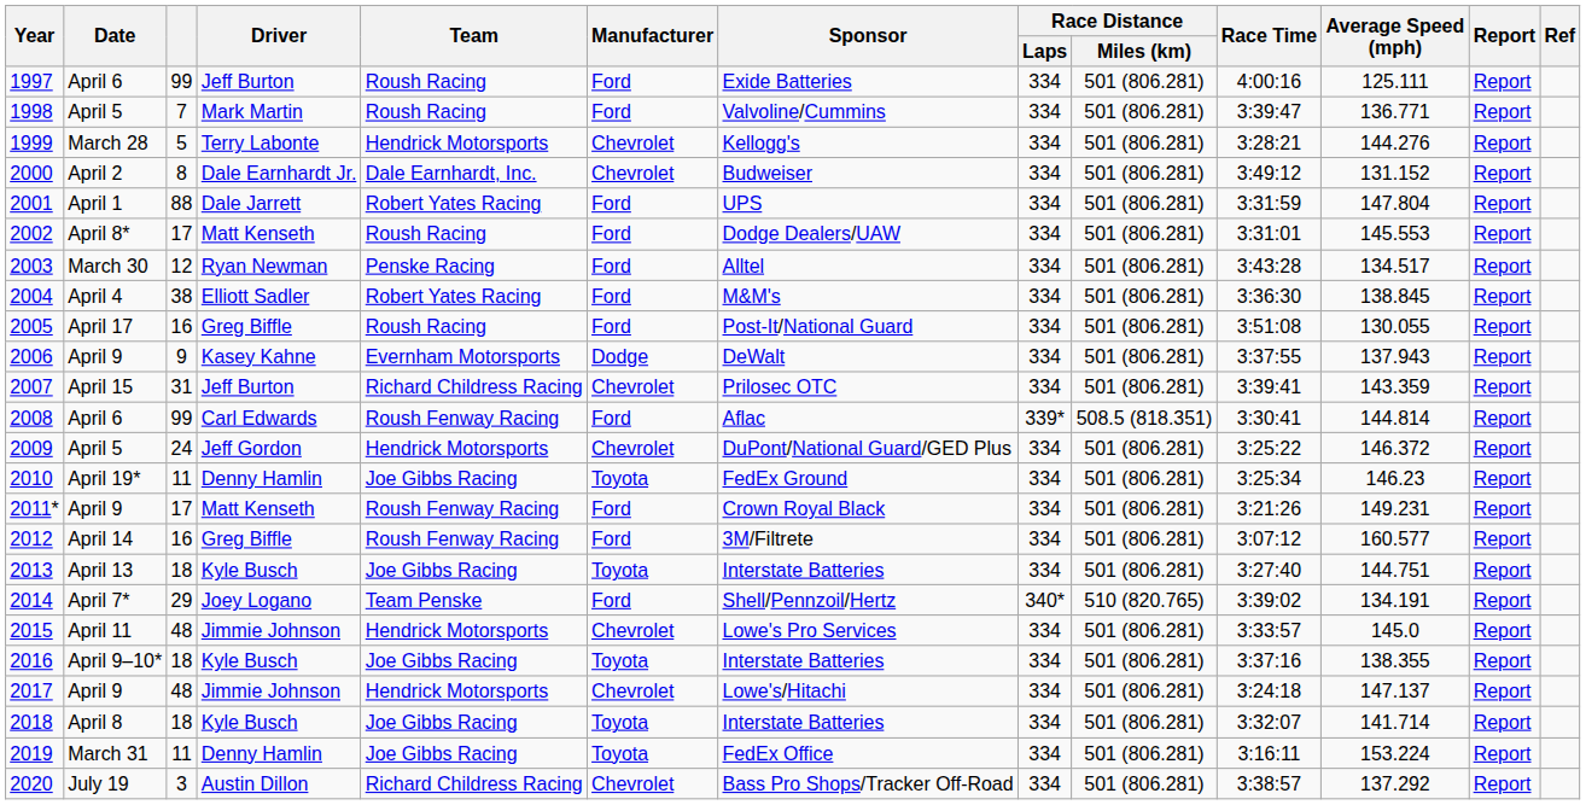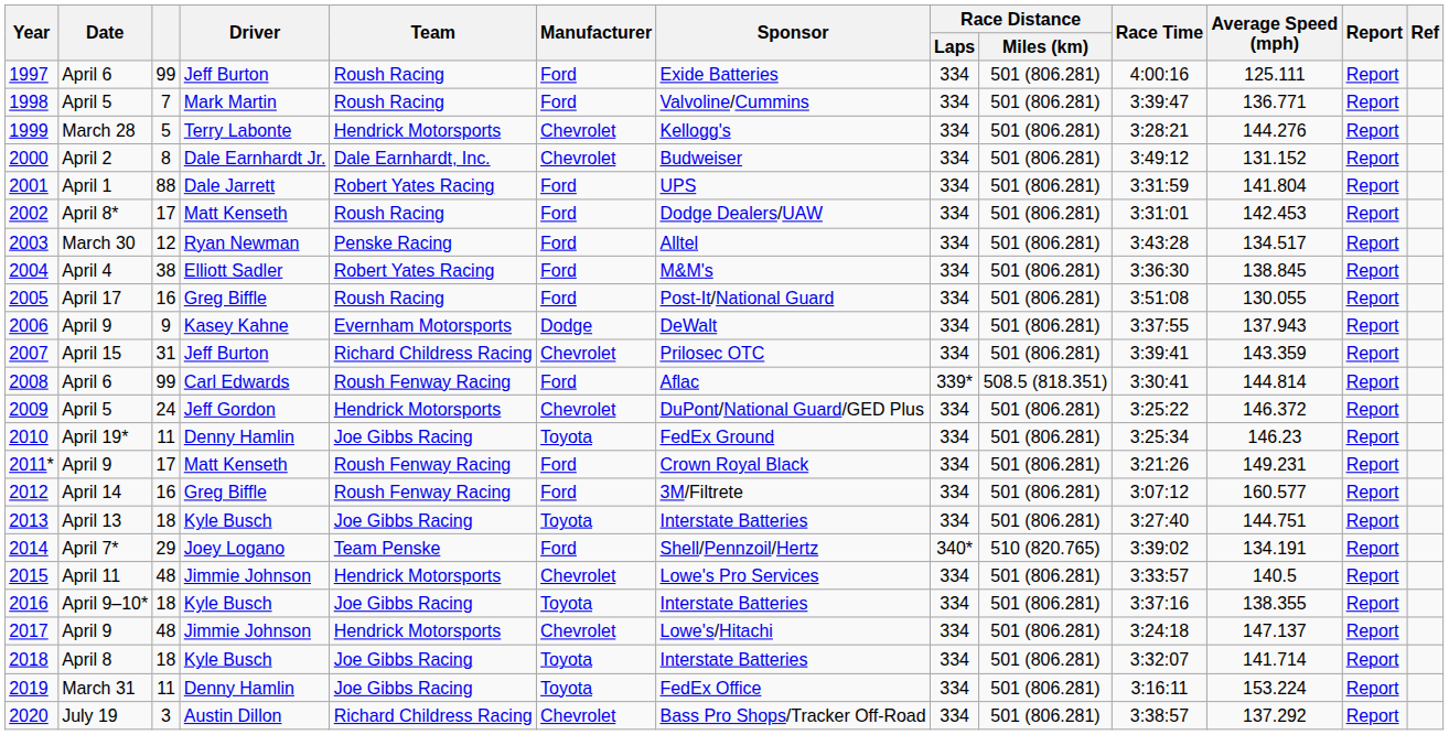2001 | Average Speed (mph): 147.804 -> 141.804
2002 | Average Speed (mph): 145.553 -> 142.453
2015 | Average Speed (mph): 145.0 -> 140.5
